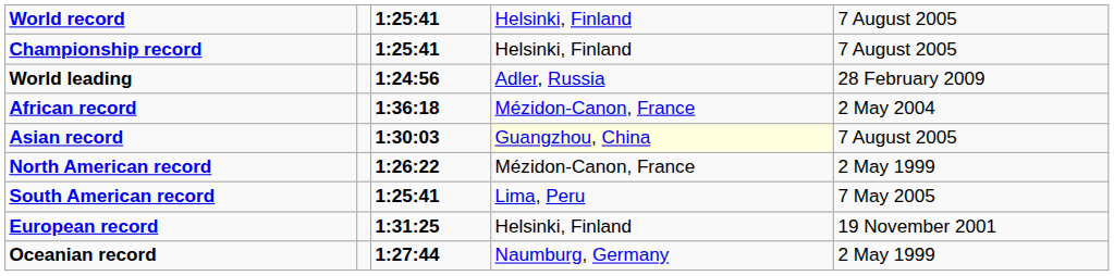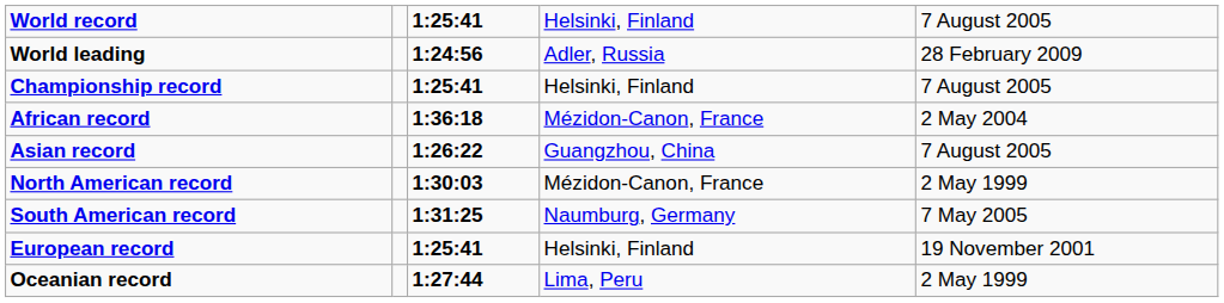rows swapped: Championship record <-> World leading
Asian record | column 3: 1:30:03 -> 1:26:22
Asian record | column 4: lightyellow background -> no background
North American record | column 3: 1:26:22 -> 1:30:03
South American record | column 3: 1:25:41 -> 1:31:25
South American record | column 4: Lima, Peru -> Naumburg, Germany
European record | column 3: 1:31:25 -> 1:25:41
Oceanian record | column 4: Naumburg, Germany -> Lima, Peru
